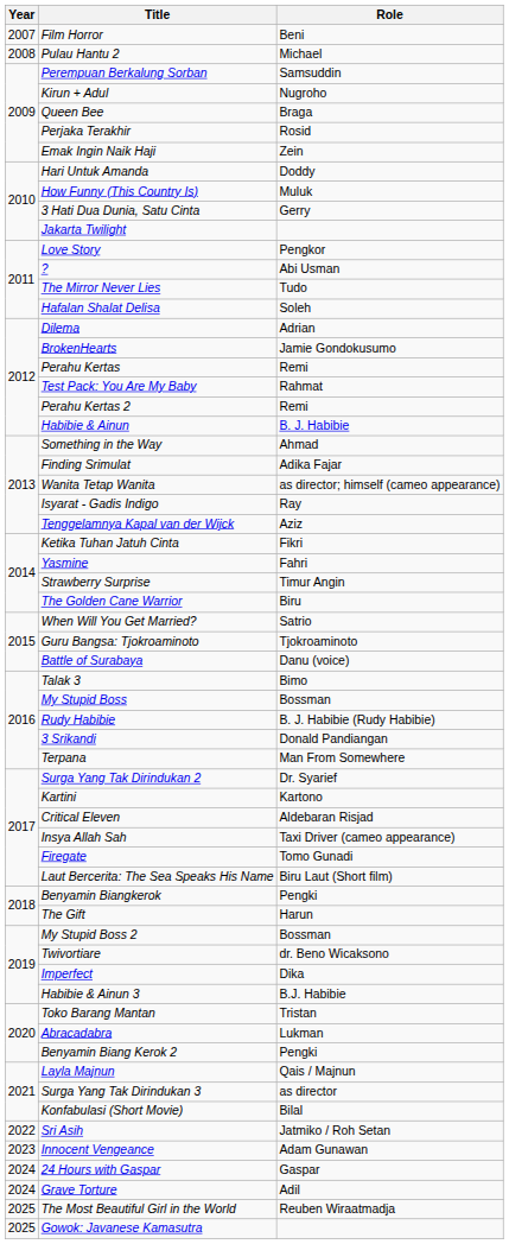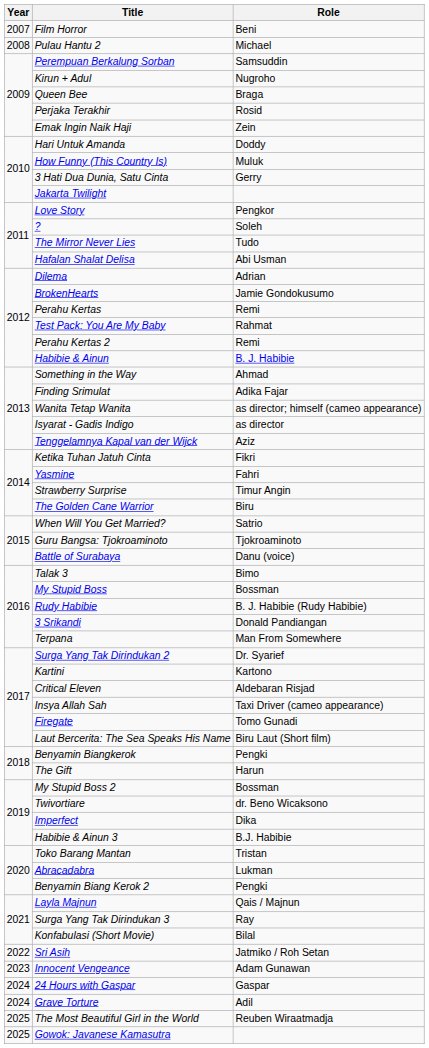? | Role: Abi Usman -> Soleh
Hafalan Shalat Delisa | Role: Soleh -> Abi Usman
Isyarat - Gadis Indigo | Role: Ray -> as director
Surga Yang Tak Dirindukan 3 | Role: as director -> Ray
